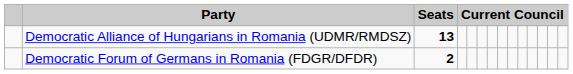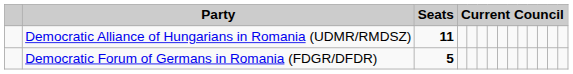Democratic Alliance of Hungarians in Romania (UDMR/RMDSZ) | Seats: 13 -> 11
Democratic Forum of Germans in Romania (FDGR/DFDR) | Seats: 2 -> 5
